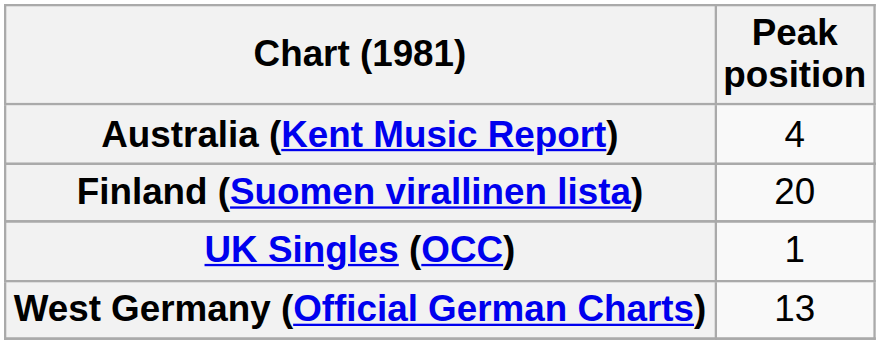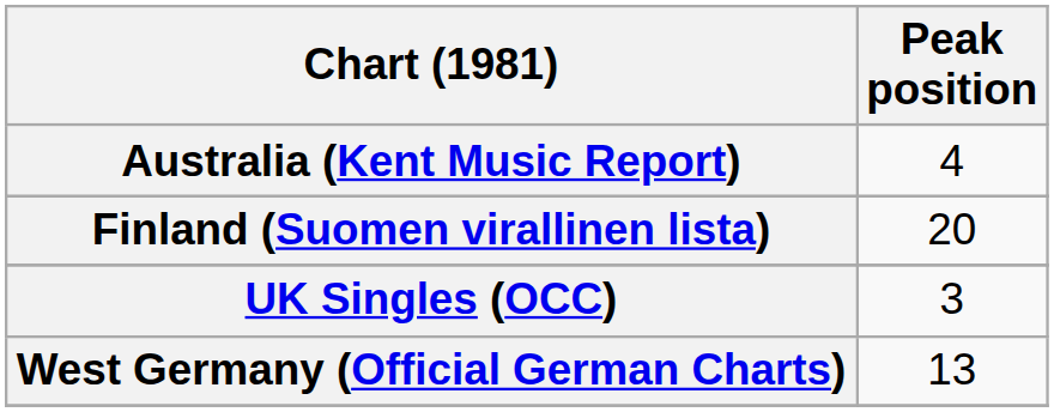UK Singles (OCC) | Peak position: 1 -> 3
